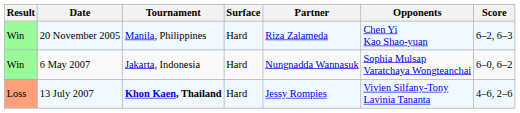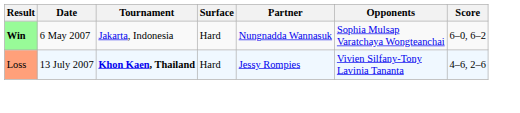- row: Win | 20 November 2005 | Manila, Philippines | Hard | Riza Zalameda | Chen Yi Kao Shao-yuan | 6–2, 6–3
6 May 2007 | Result: normal -> bold
